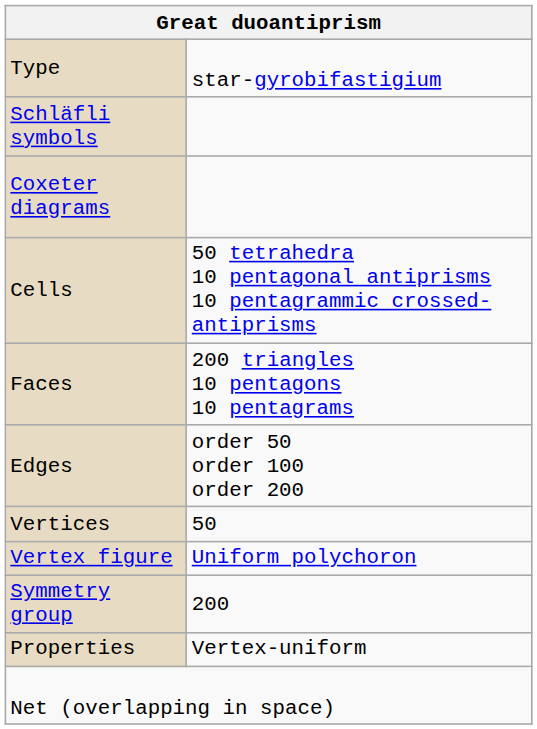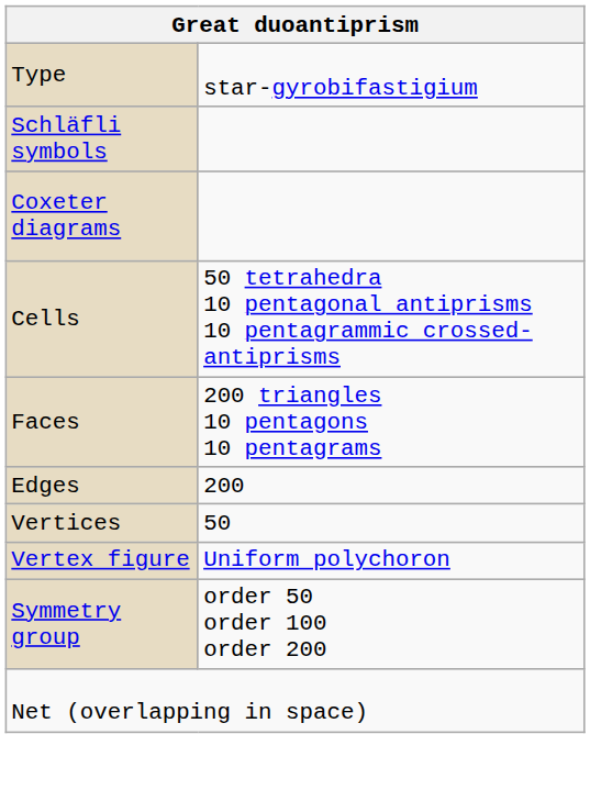Edges | column 2: order 50 order 100 order 200 -> 200
Symmetry group | column 2: 200 -> order 50 order 100 order 200
- row: Properties | Vertex-uniform
